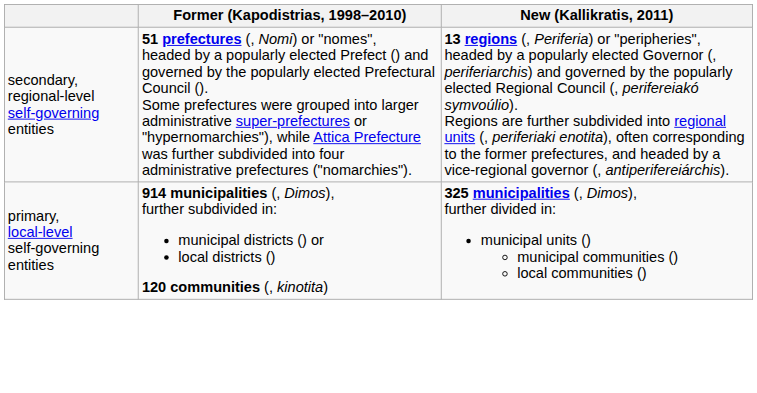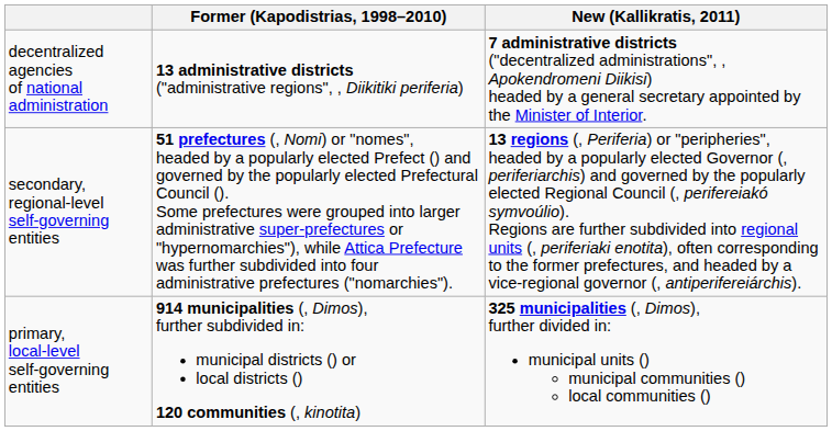+ row: decentralized agencies of national administration | 13 administrative districts ("administrative regions", , Diikitiki periferia) | 7 administrative districts ("decentralized administrations", , Apokendromeni Diikisi) headed by a general secretary appointed by the Minister of Interior.
